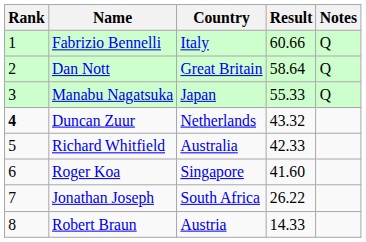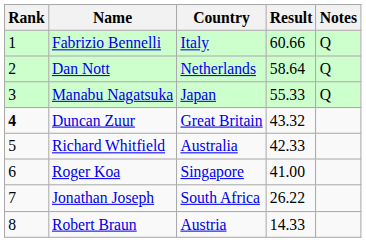Dan Nott | Country: Great Britain -> Netherlands
Duncan Zuur | Country: Netherlands -> Great Britain
Roger Koa | Result: 41.60 -> 41.00
